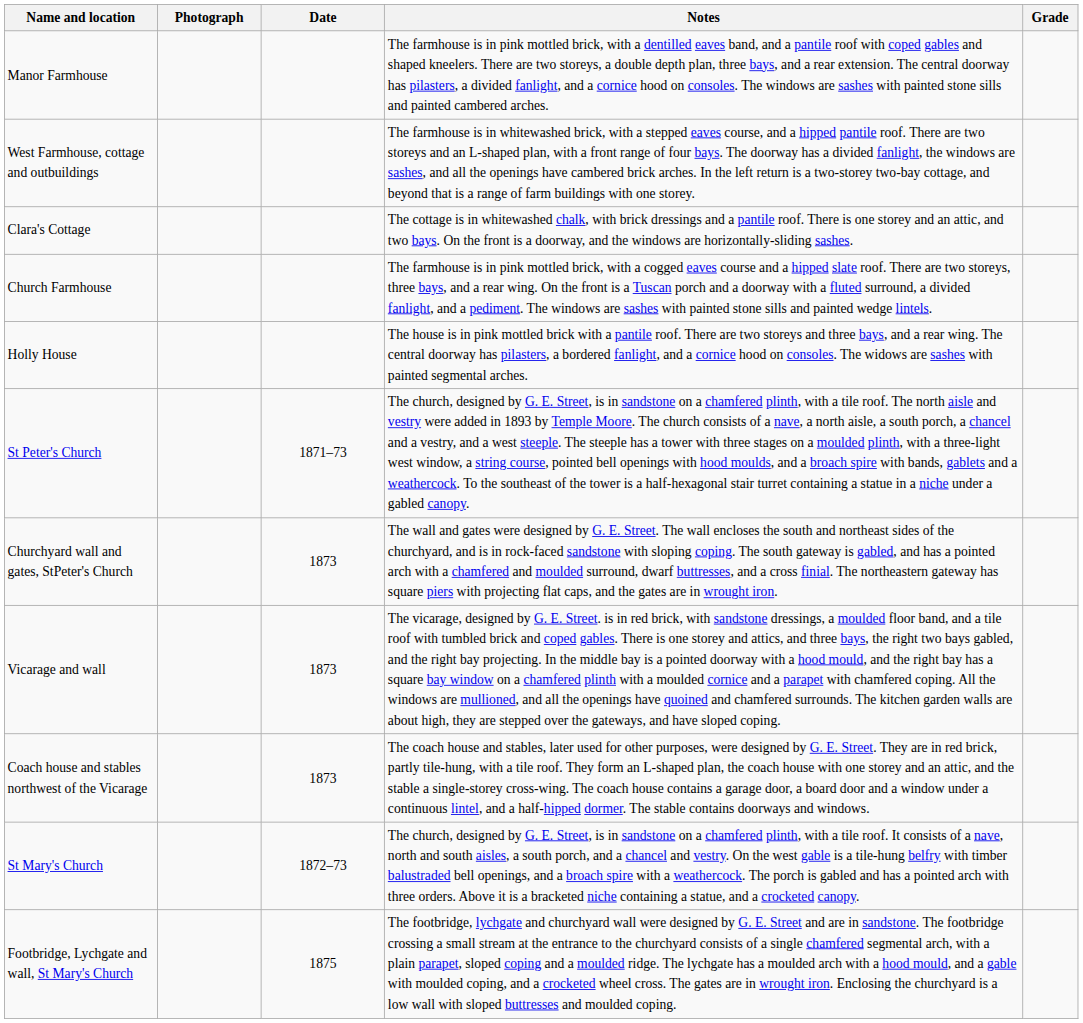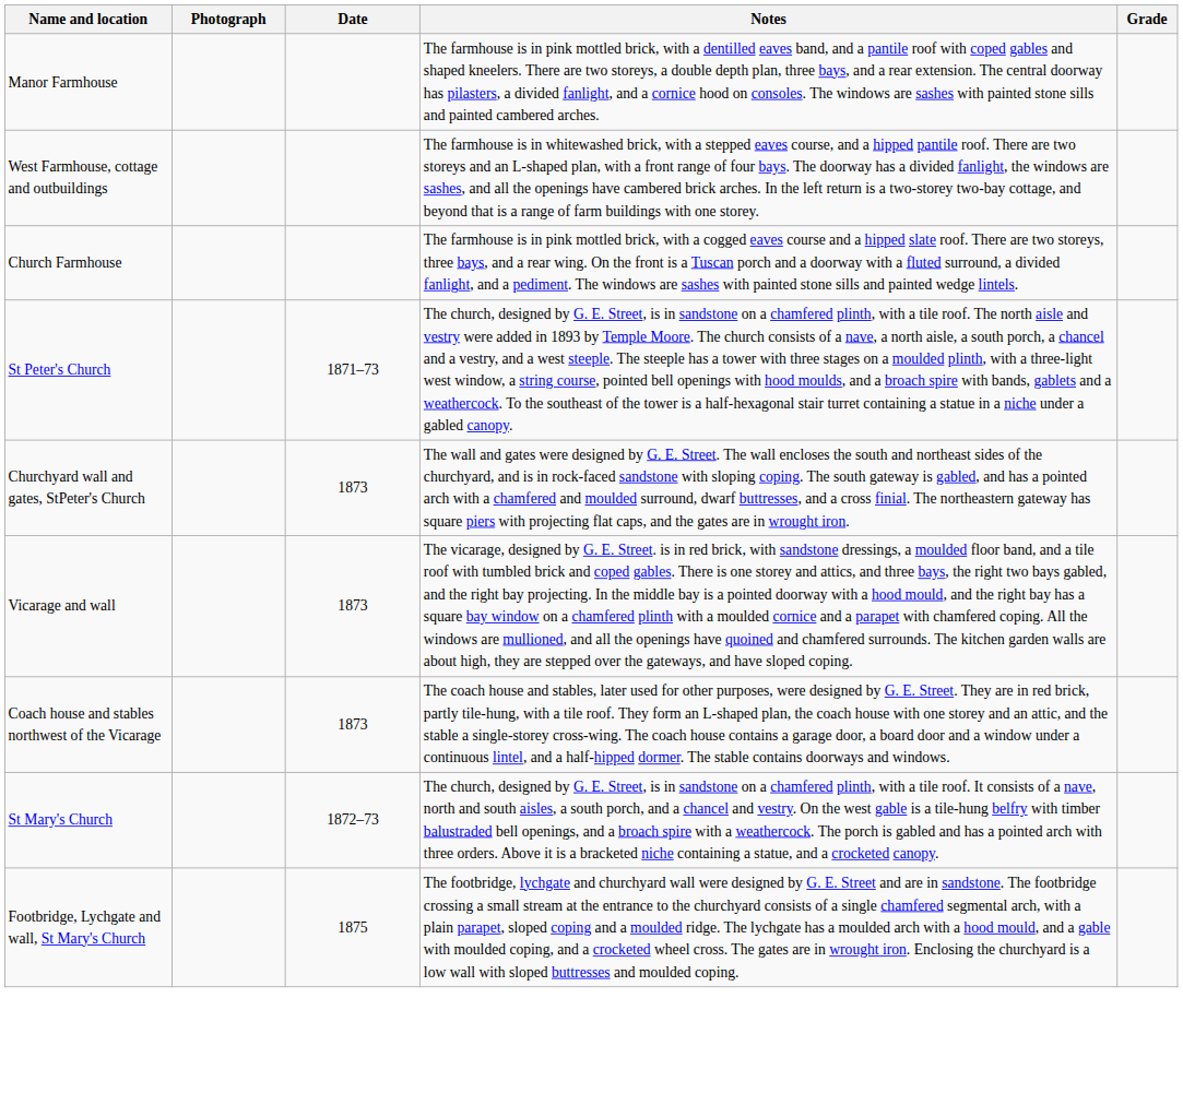- row: Clara's Cottage | The cottage is in whitewashed chalk, with brick dressings and a pantile roof. There is one storey and an attic, and two bays. On the front is a doorway, and the windows are horizontally-sliding sashes.
- row: Holly House | The house is in pink mottled brick with a pantile roof. There are two storeys and three bays, and a rear wing. The central doorway has pilasters, a bordered fanlight, and a cornice hood on consoles. The widows are sashes with painted segmental arches.
